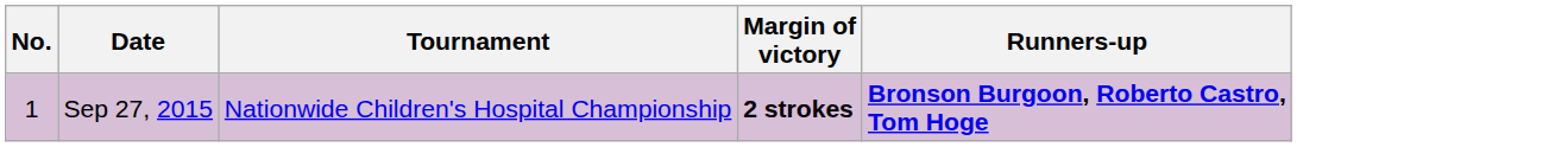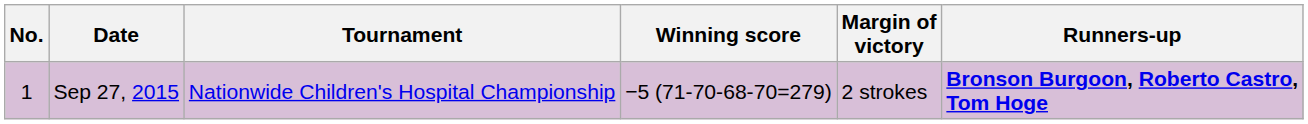+ column: Winning score | −5 (71-70-68-70=279)
Sep 27, 2015 | Margin of victory: bold -> normal
